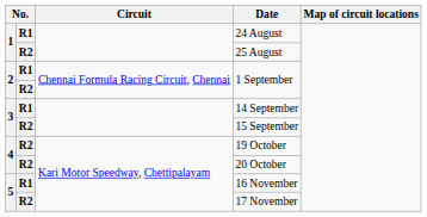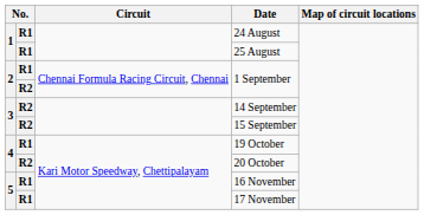25 August | column 2: R2 -> R1
14 September | column 2: R1 -> R2
19 October | column 2: R2 -> R1
17 November | column 2: R2 -> R1
